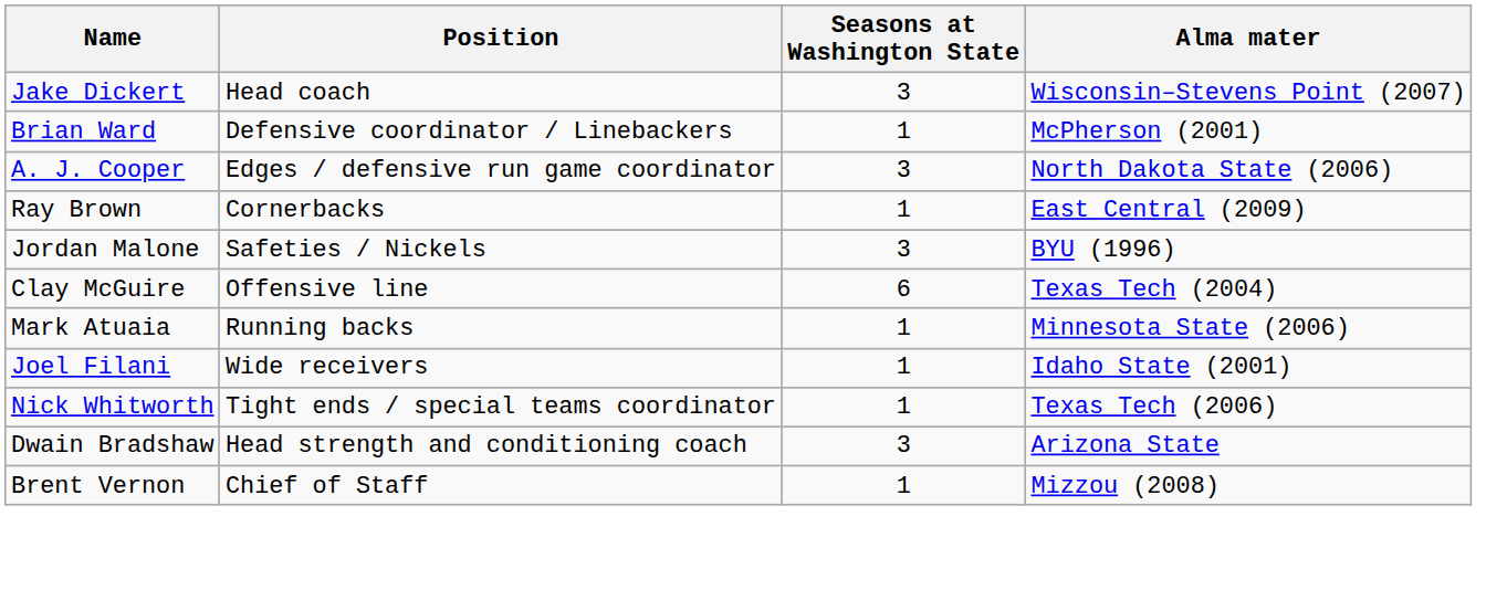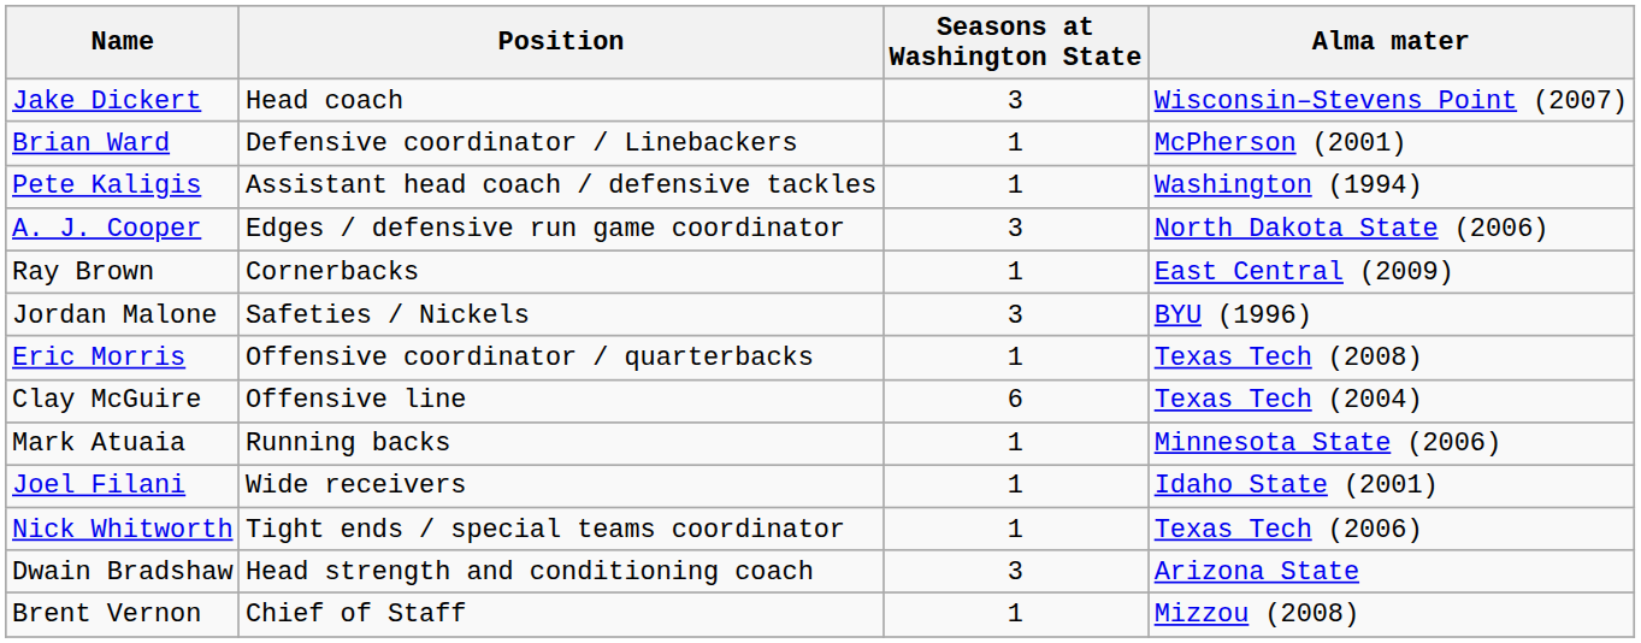+ row: Pete Kaligis | Assistant head coach / defensive tackles | 1 | Washington (1994)
+ row: Eric Morris | Offensive coordinator / quarterbacks | 1 | Texas Tech (2008)
